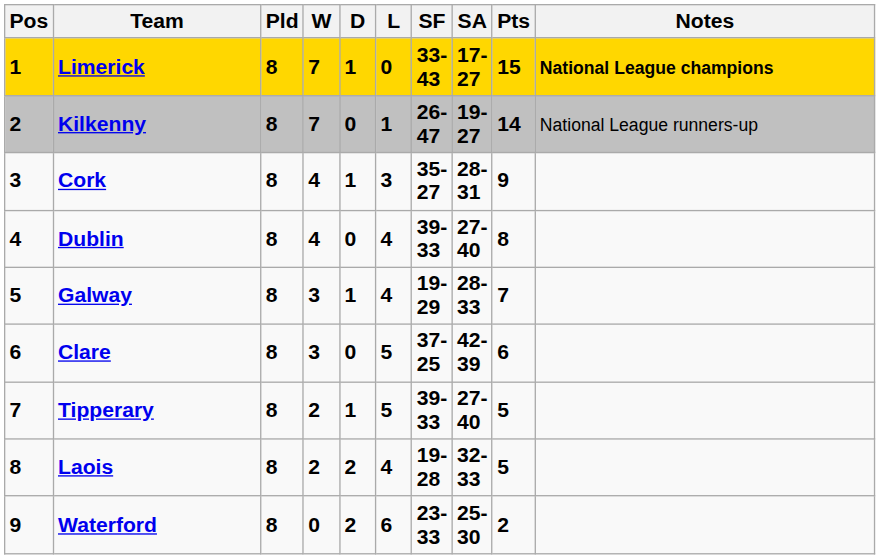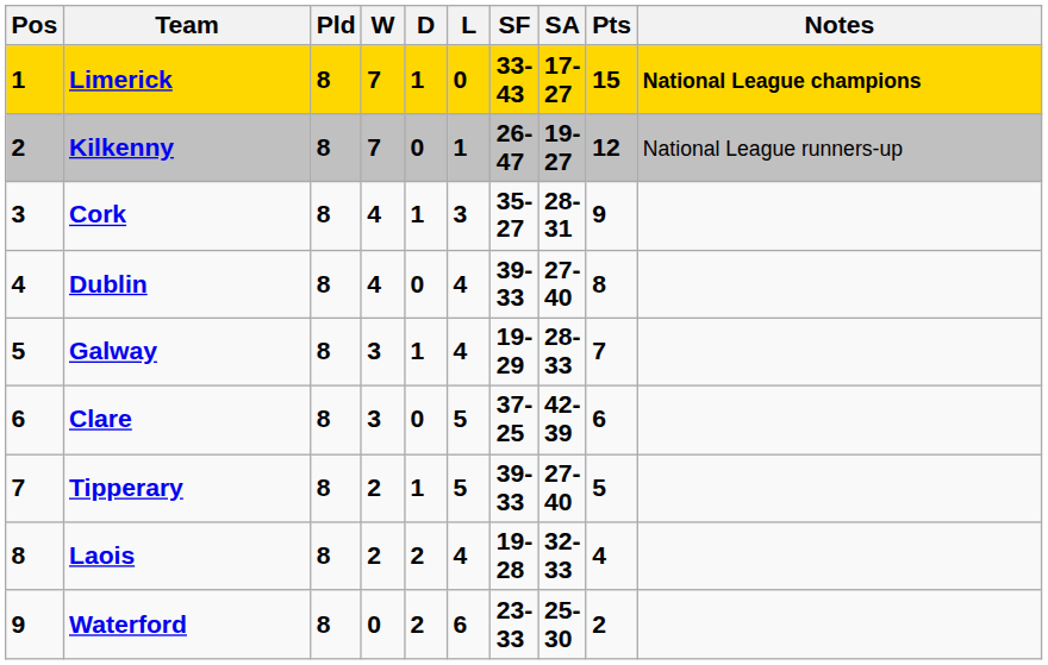Kilkenny | Pts: 14 -> 12
Laois | Pts: 5 -> 4
